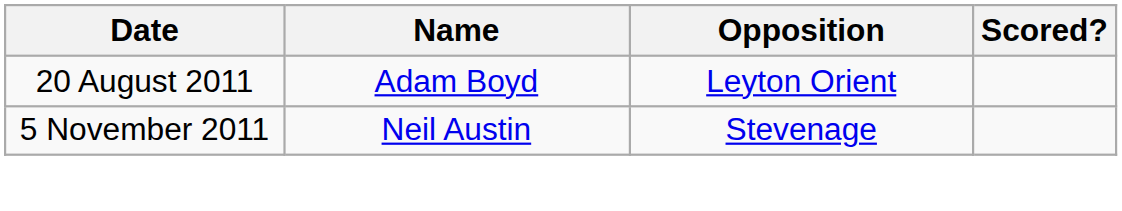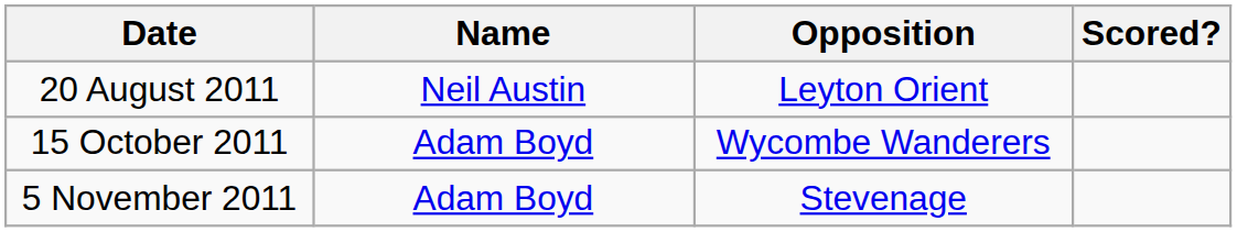20 August 2011 | Name: Adam Boyd -> Neil Austin
+ row: 15 October 2011 | Adam Boyd | Wycombe Wanderers
5 November 2011 | Name: Neil Austin -> Adam Boyd
